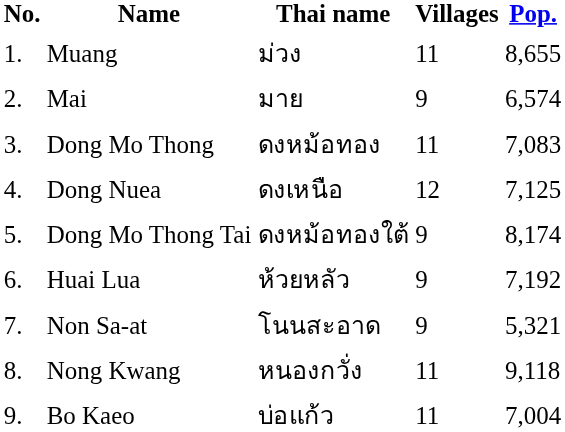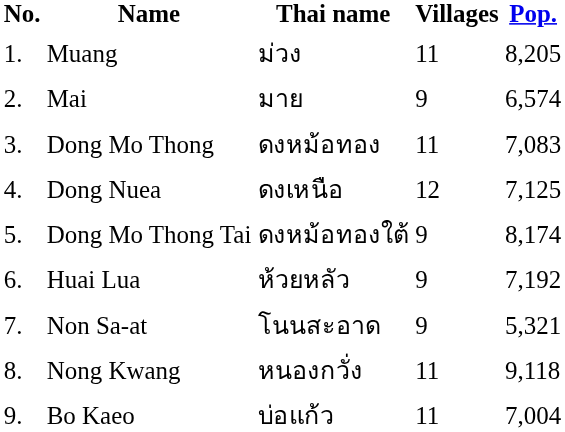Muang | Pop.: 8,655 -> 8,205
